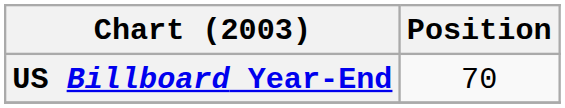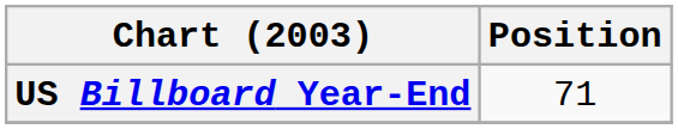US Billboard Year-End | Position: 70 -> 71
